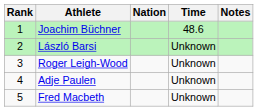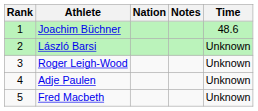columns swapped: Time <-> Notes
